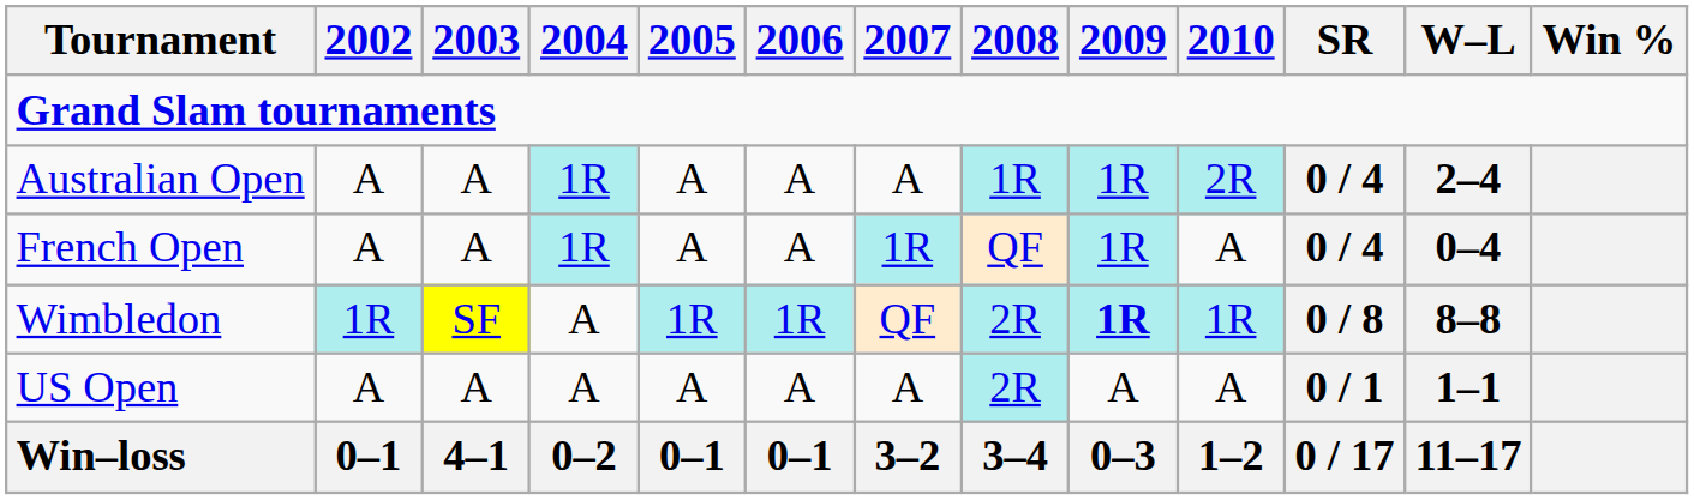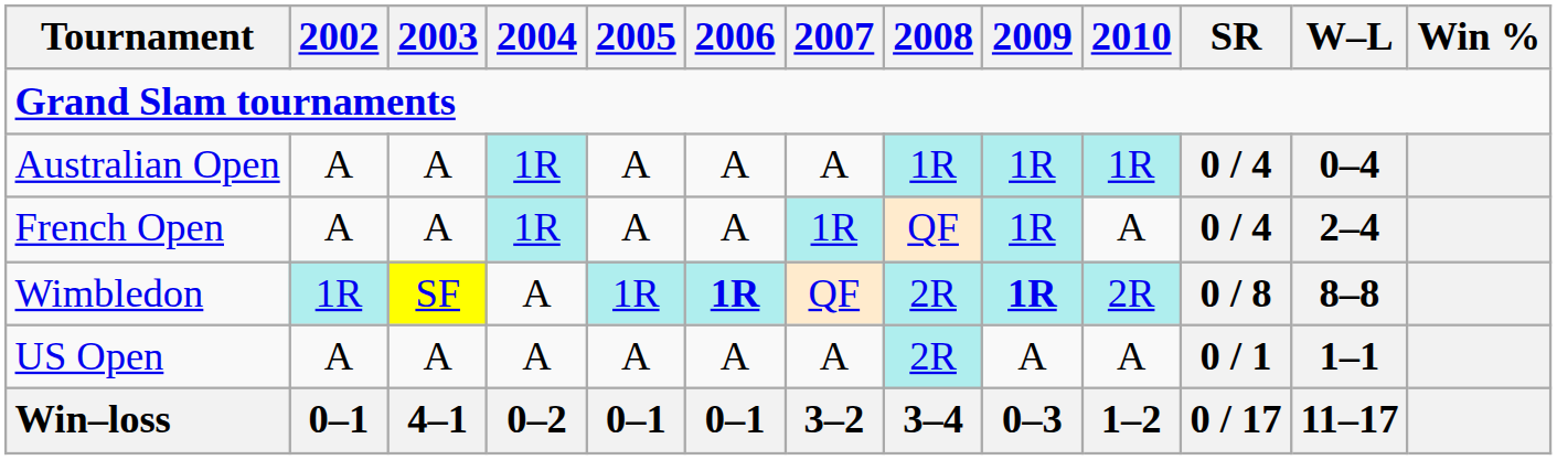Australian Open | 2010: 2R -> 1R
Australian Open | W–L: 2–4 -> 0–4
French Open | W–L: 0–4 -> 2–4
Wimbledon | 2006: normal -> bold
Wimbledon | 2010: 1R -> 2R
